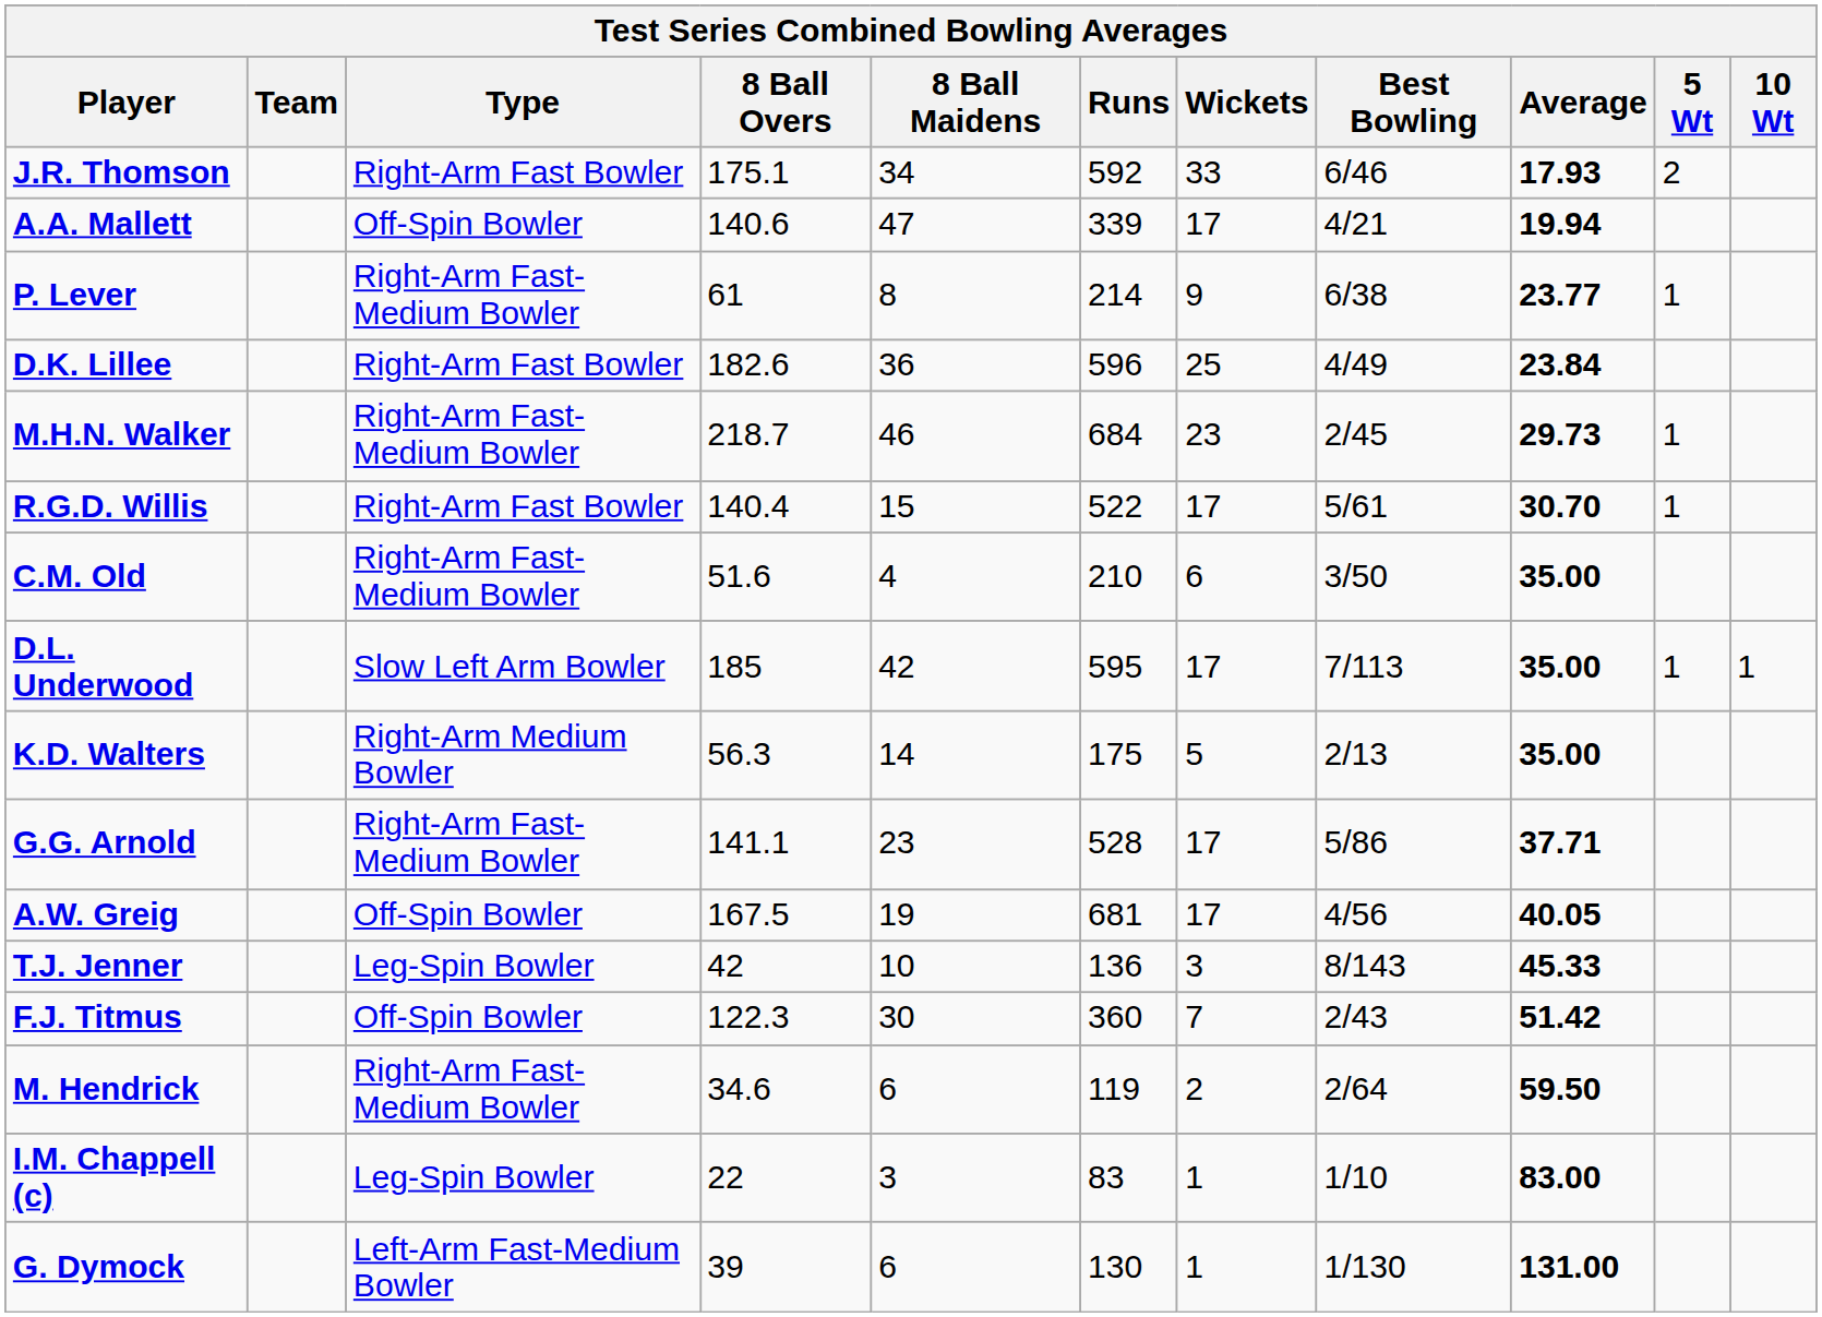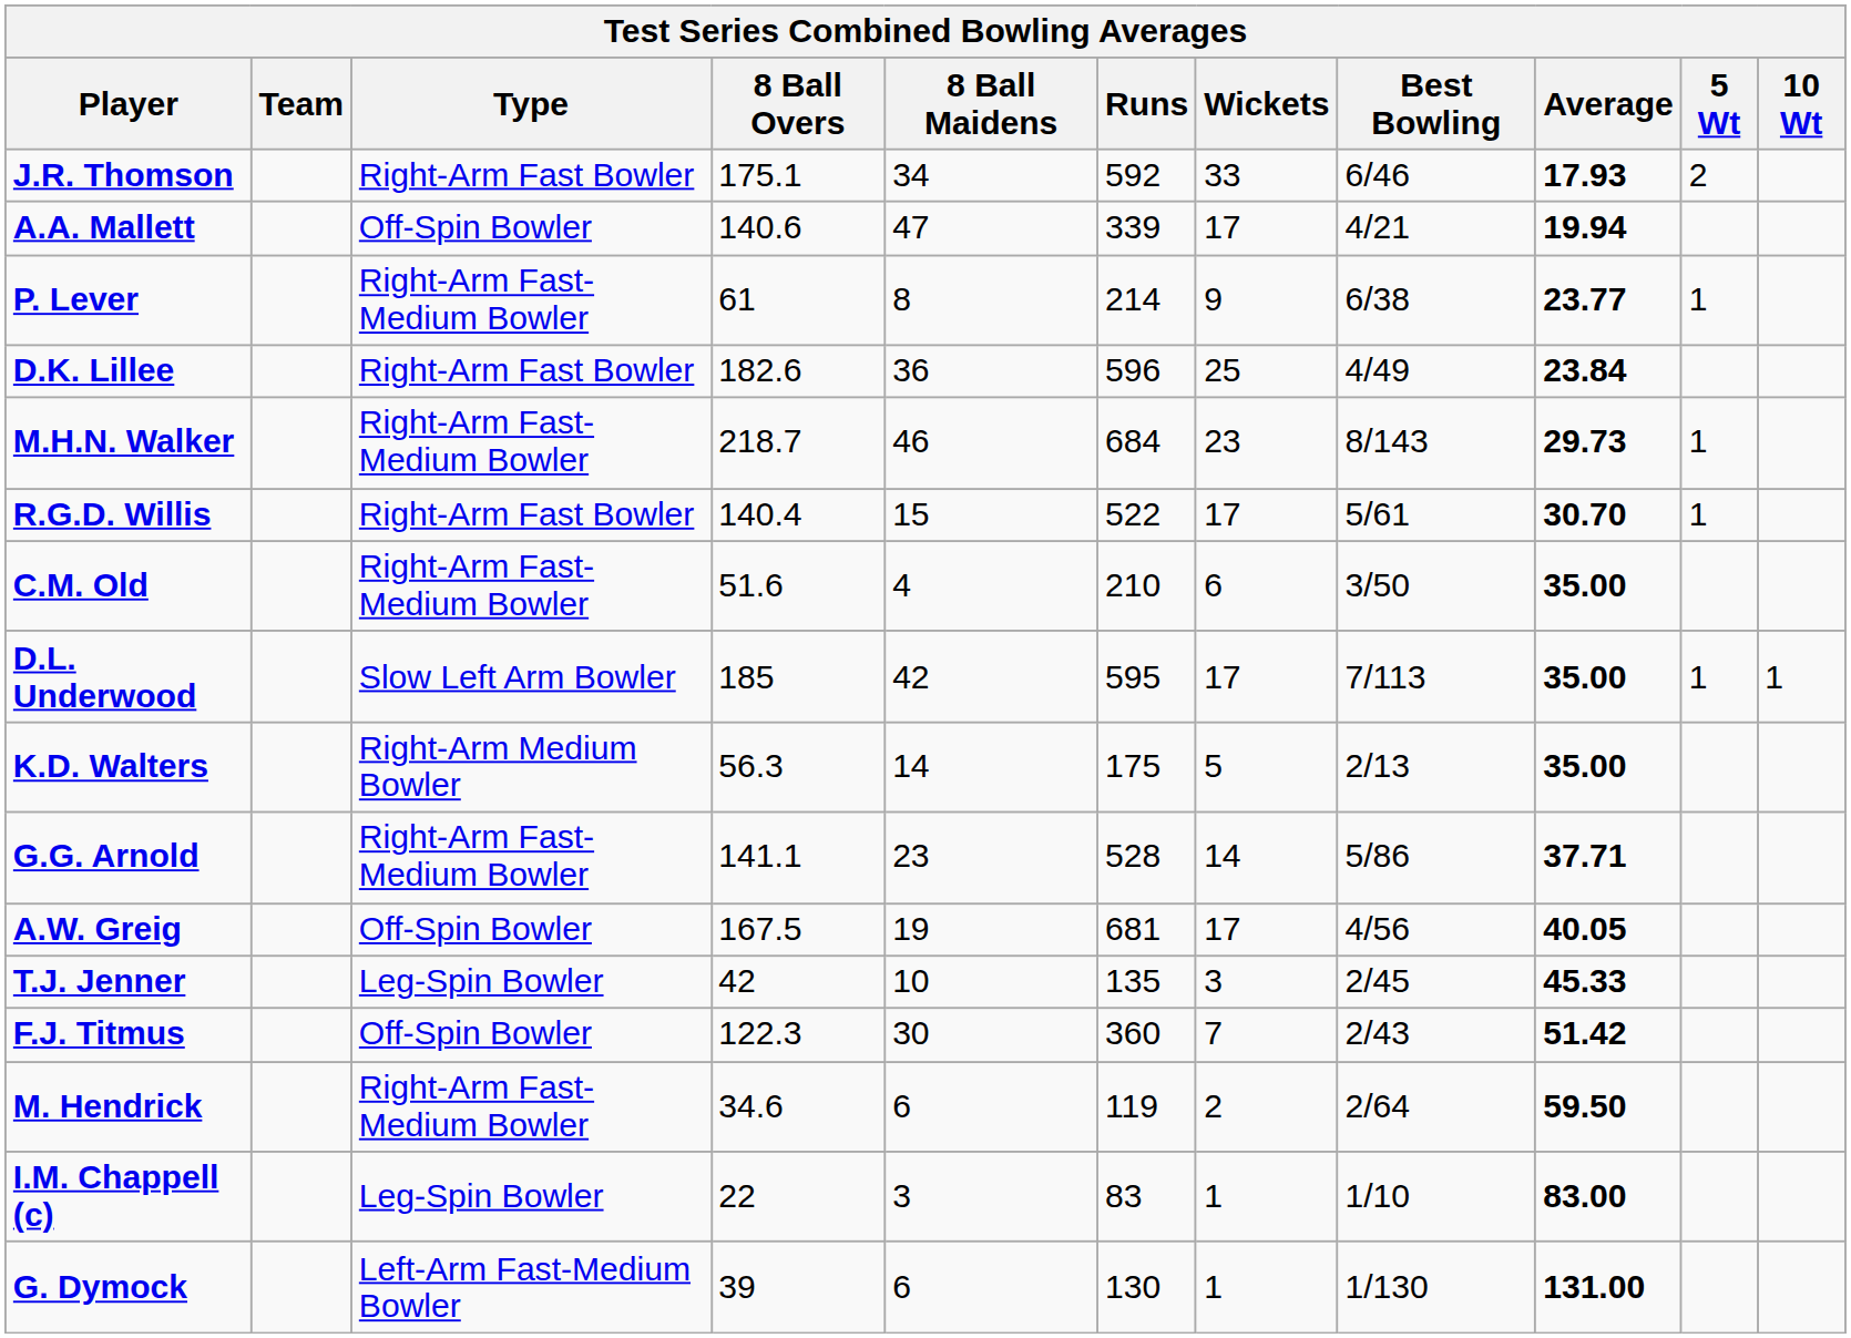M.H.N. Walker | Best Bowling: 2/45 -> 8/143
G.G. Arnold | Wickets: 17 -> 14
T.J. Jenner | Runs: 136 -> 135
T.J. Jenner | Best Bowling: 8/143 -> 2/45
